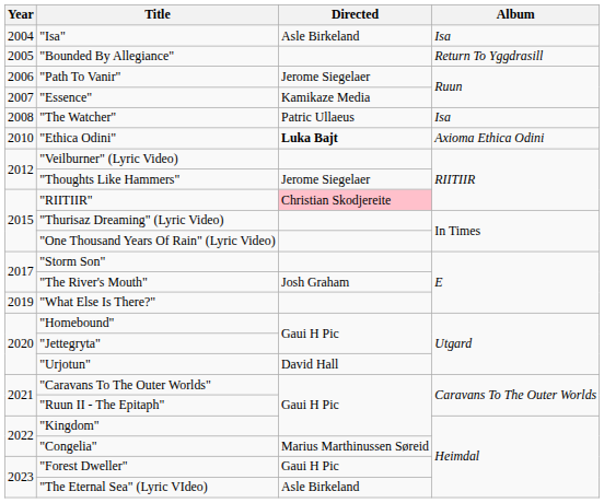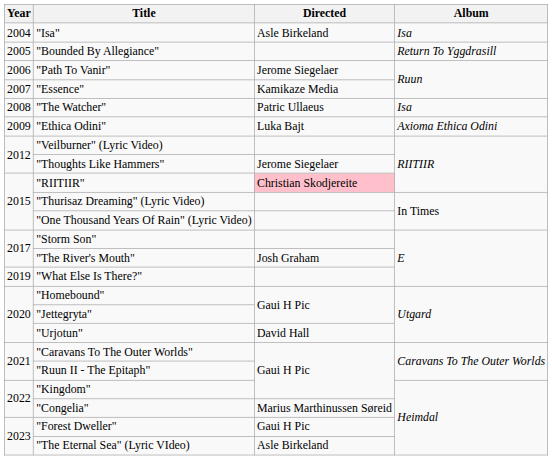"Ethica Odini" | Year: 2010 -> 2009
"Ethica Odini" | Directed: bold -> normal
